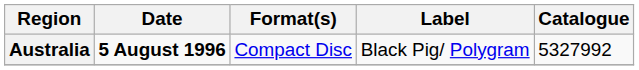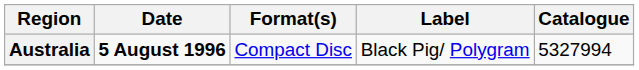Australia | Catalogue: 5327992 -> 5327994
